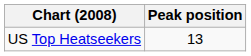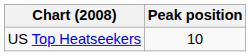US Top Heatseekers | Peak position: 13 -> 10
